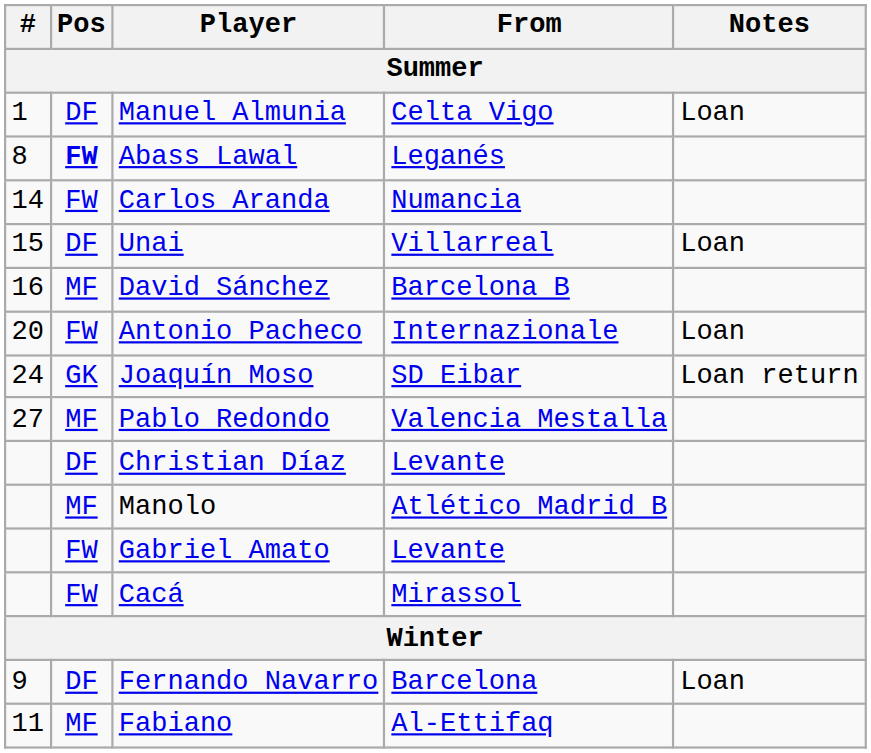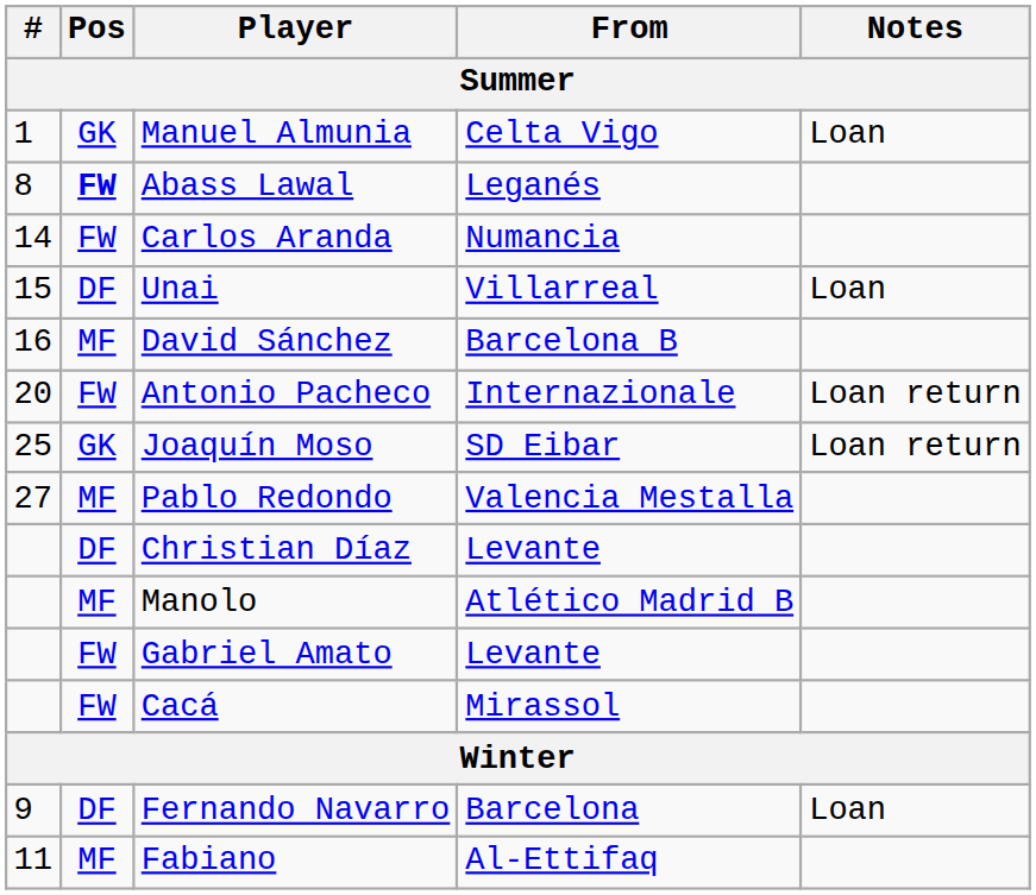Manuel Almunia | Pos: DF -> GK
Antonio Pacheco | Notes: Loan -> Loan return
Joaquín Moso | #: 24 -> 25
